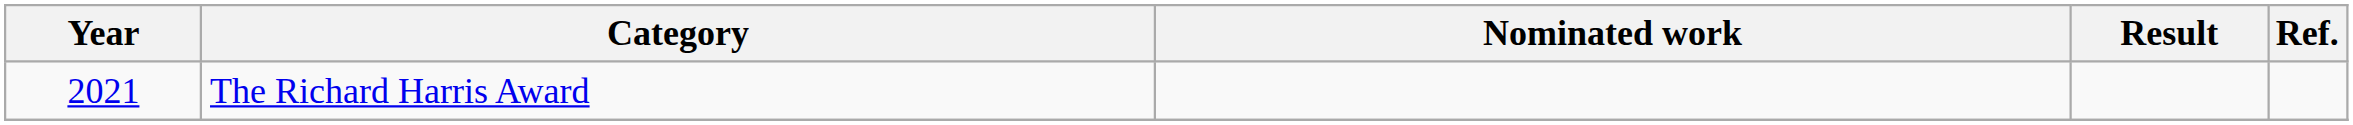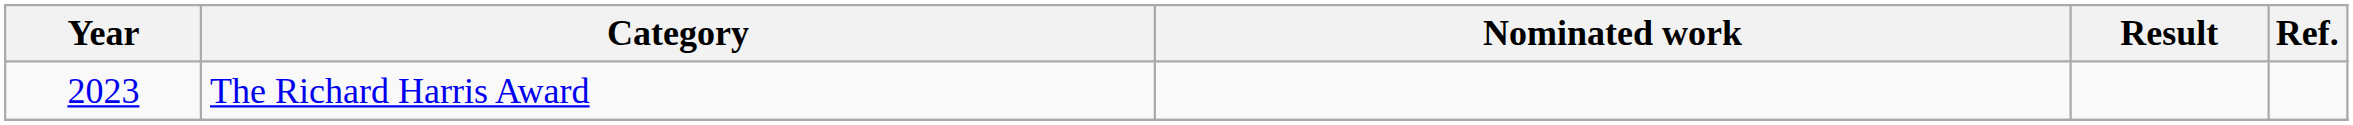The Richard Harris Award | Year: 2021 -> 2023
